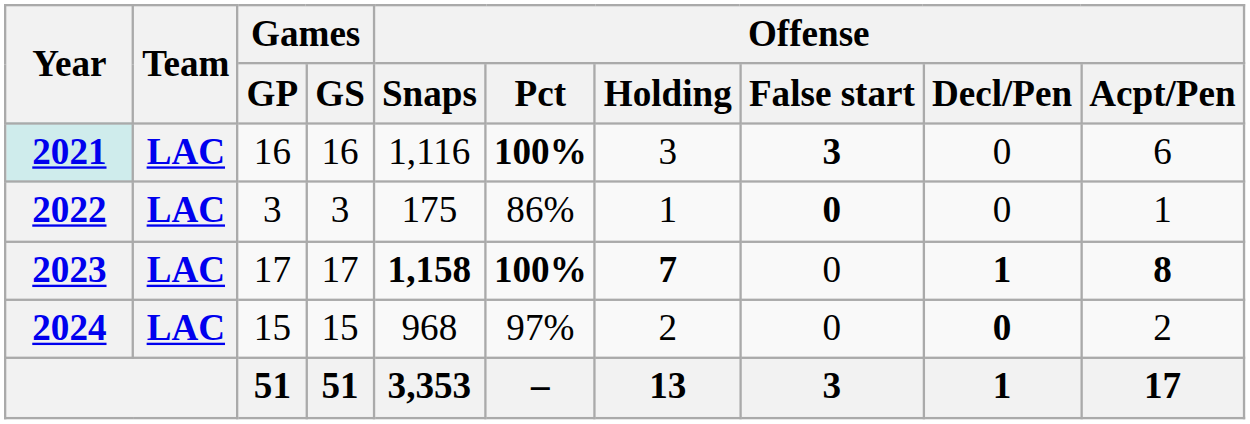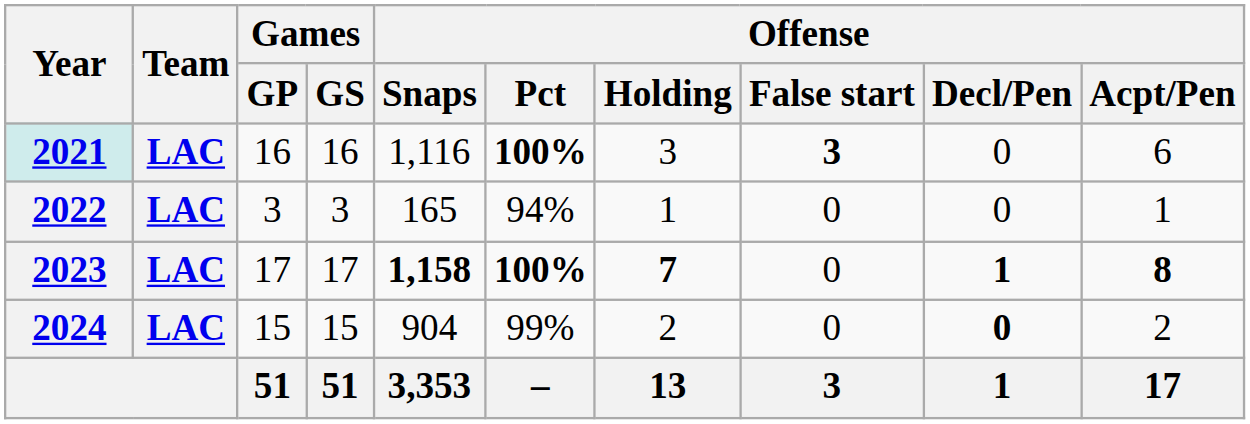2022 | Offense / Snaps: 175 -> 165
2022 | Offense / Pct: 86% -> 94%
2022 | Offense / False start: bold -> normal
2024 | Offense / Snaps: 968 -> 904
2024 | Offense / Pct: 97% -> 99%
